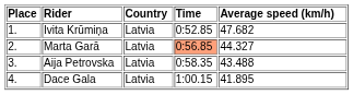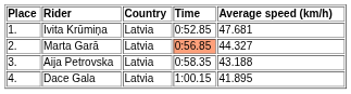Ivita Krūmiņa | Average speed (km/h): 47.682 -> 47.681
Aija Petrovska | Average speed (km/h): 43.488 -> 43.188
